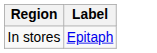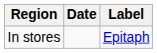+ column: Date
